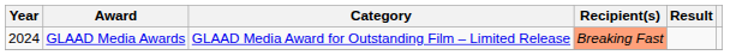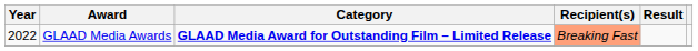GLAAD Media Awards | Year: 2024 -> 2022
GLAAD Media Awards | Category: normal -> bold
